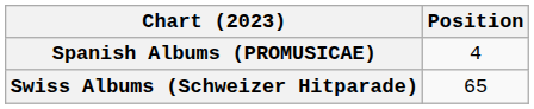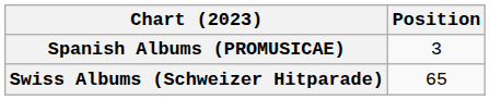Spanish Albums (PROMUSICAE) | Position: 4 -> 3
